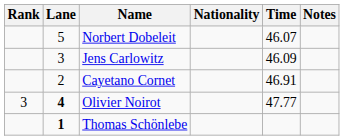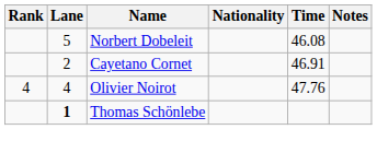Norbert Dobeleit | Time: 46.07 -> 46.08
- row: 3 | Jens Carlowitz | 46.09
Olivier Noirot | Rank: 3 -> 4
Olivier Noirot | Lane: bold -> normal
Olivier Noirot | Time: 47.77 -> 47.76
